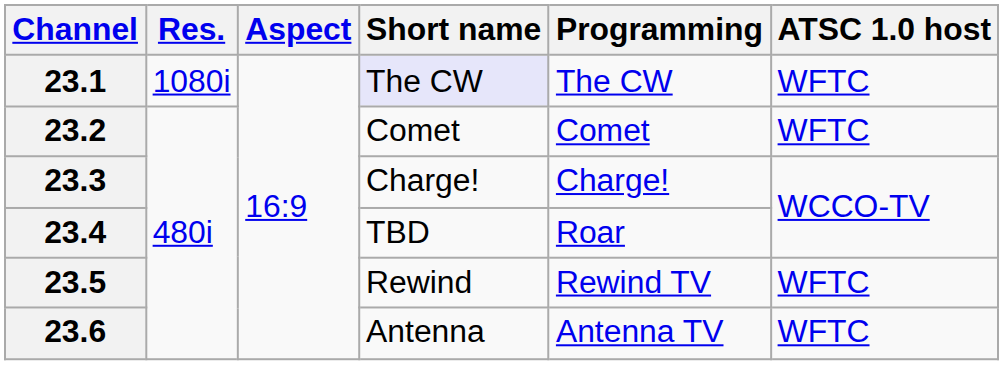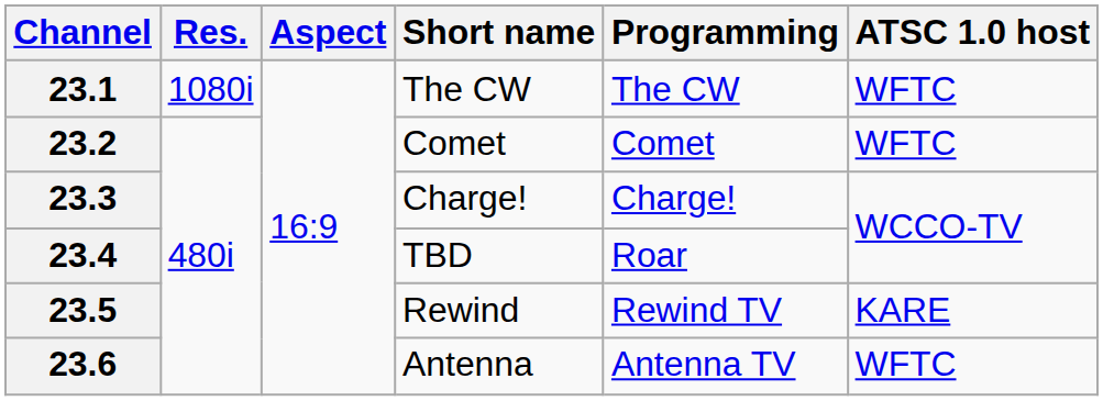23.1 | Short name: lavender background -> no background
23.5 | ATSC 1.0 host: WFTC -> KARE
